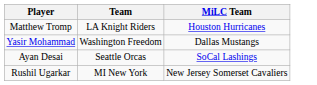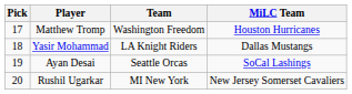+ column: Pick | 17 | 18 | 19 | 20
Matthew Tromp | Team: LA Knight Riders -> Washington Freedom
Yasir Mohammad | Team: Washington Freedom -> LA Knight Riders
